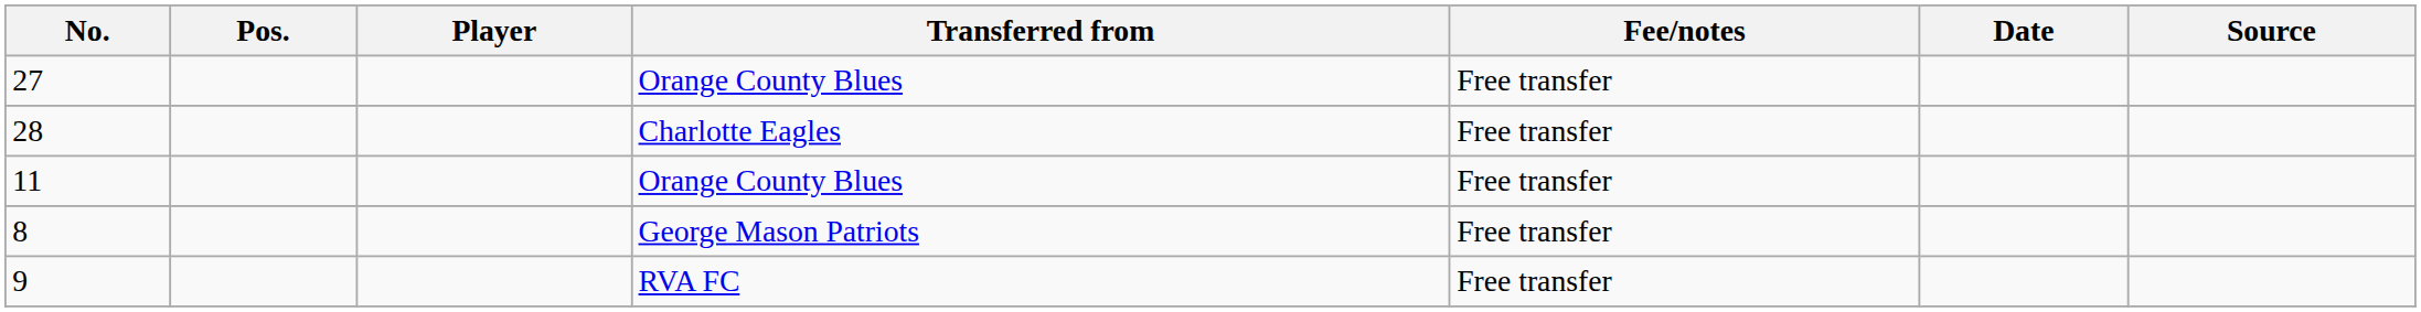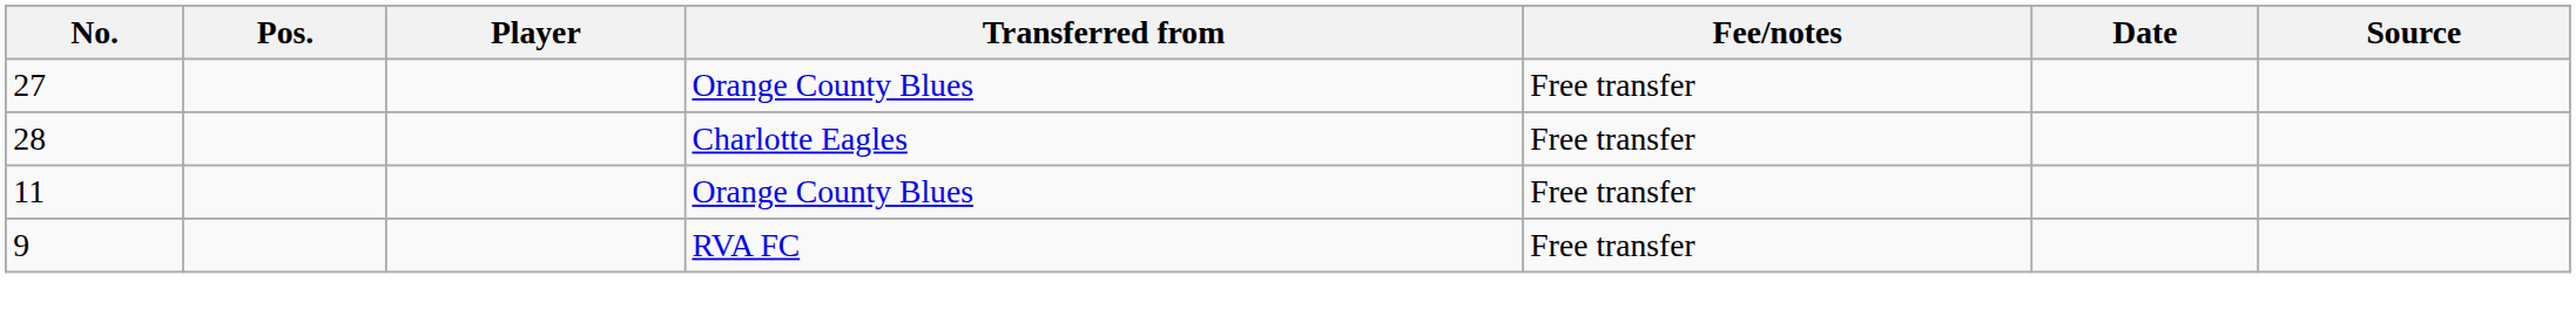- row: 8 | George Mason Patriots | Free transfer
